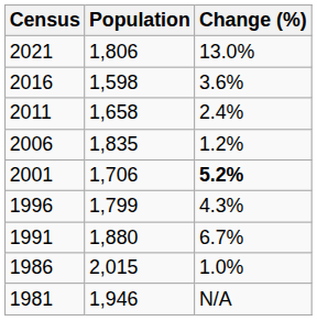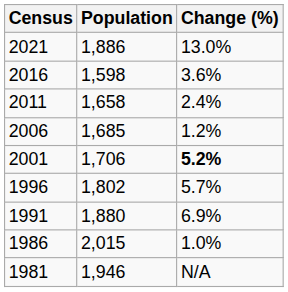2021 | Population: 1,806 -> 1,886
2006 | Population: 1,835 -> 1,685
1996 | Population: 1,799 -> 1,802
1996 | Change (%): 4.3% -> 5.7%
1991 | Change (%): 6.7% -> 6.9%
